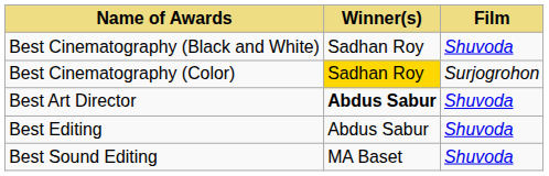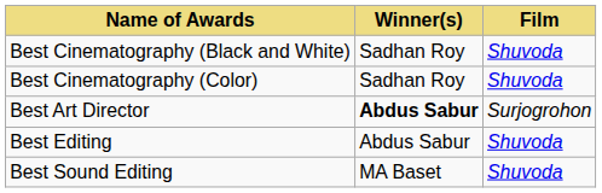Best Cinematography (Color) | Winner(s): gold background -> no background
Best Cinematography (Color) | Film: Surjogrohon -> Shuvoda
Best Art Director | Film: Shuvoda -> Surjogrohon
